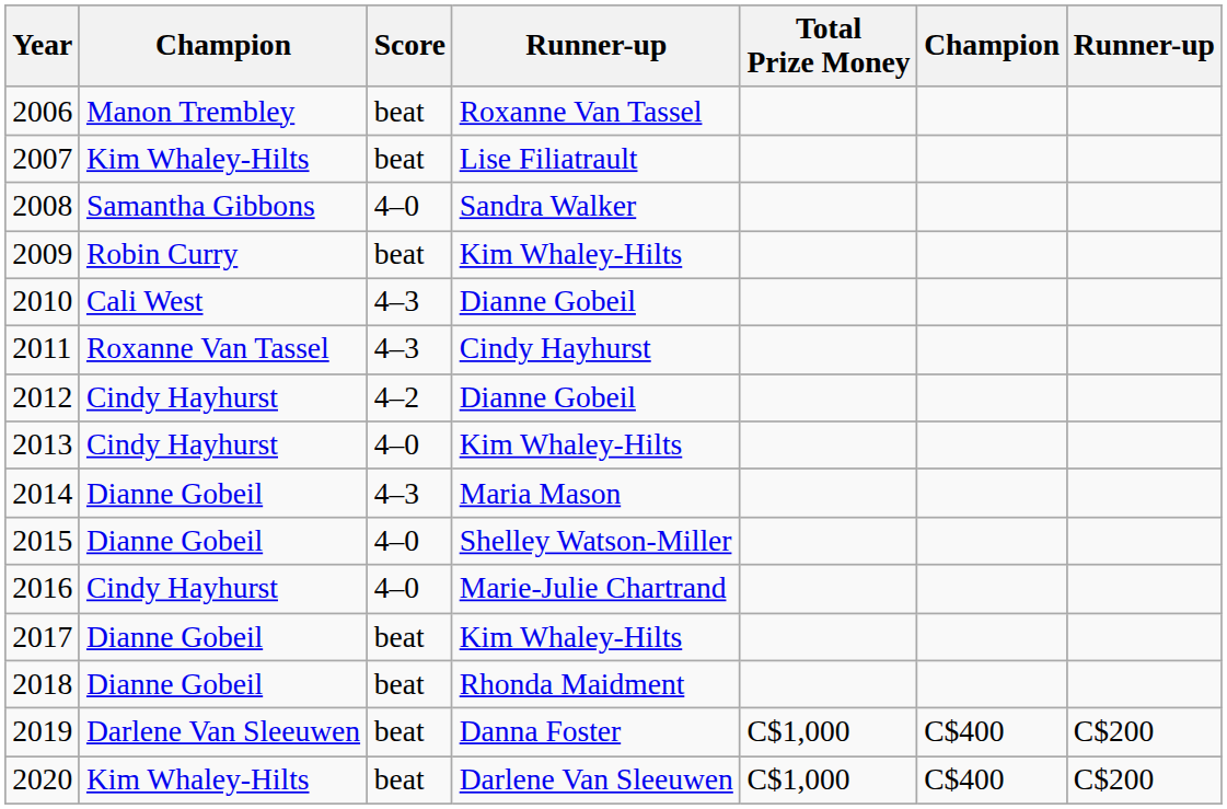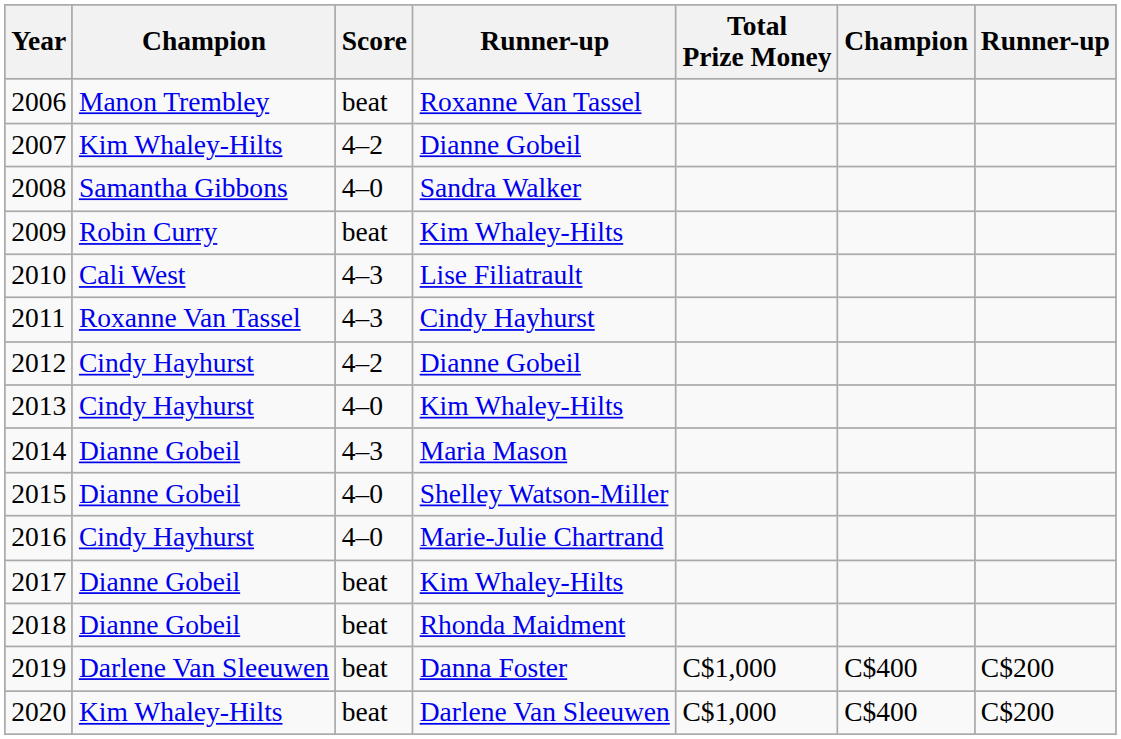2007 | Score: beat -> 4–2
2007 | column 4: Lise Filiatrault -> Dianne Gobeil
2010 | column 4: Dianne Gobeil -> Lise Filiatrault
